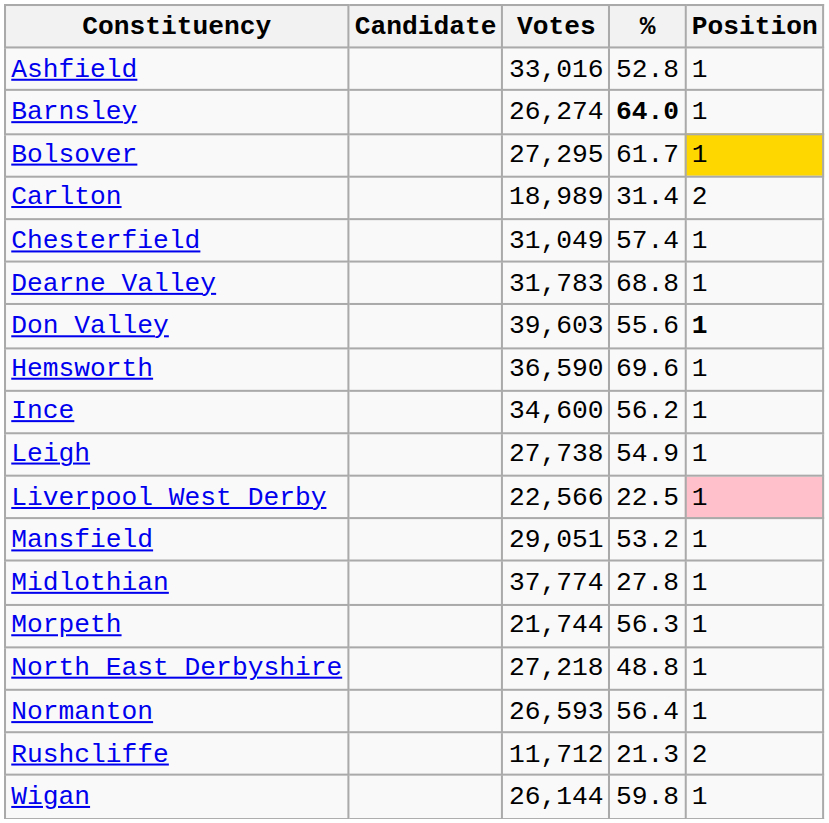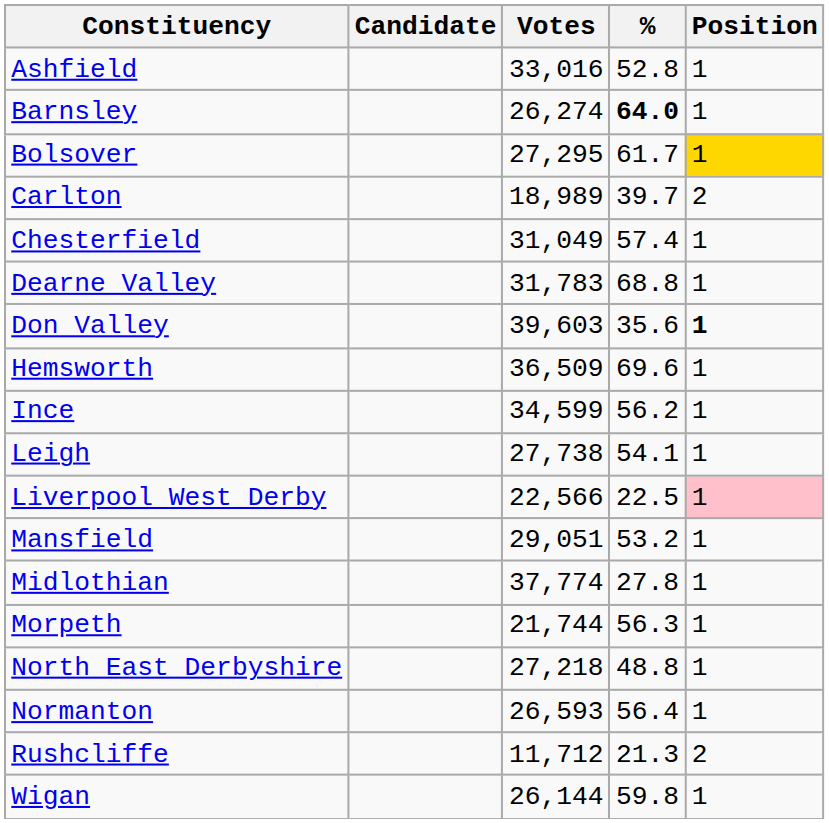Carlton | %: 31.4 -> 39.7
Don Valley | %: 55.6 -> 35.6
Hemsworth | Votes: 36,590 -> 36,509
Ince | Votes: 34,600 -> 34,599
Leigh | %: 54.9 -> 54.1
